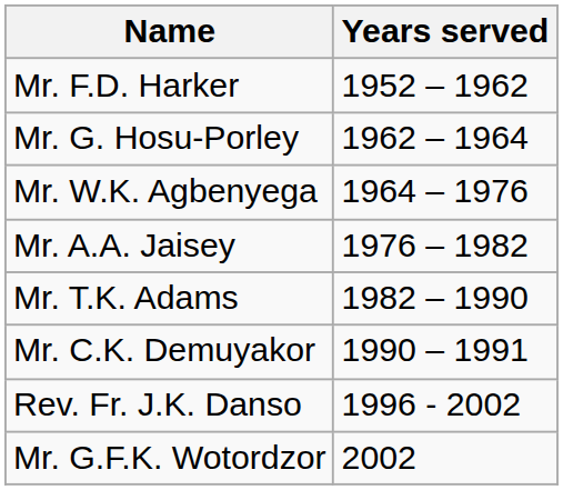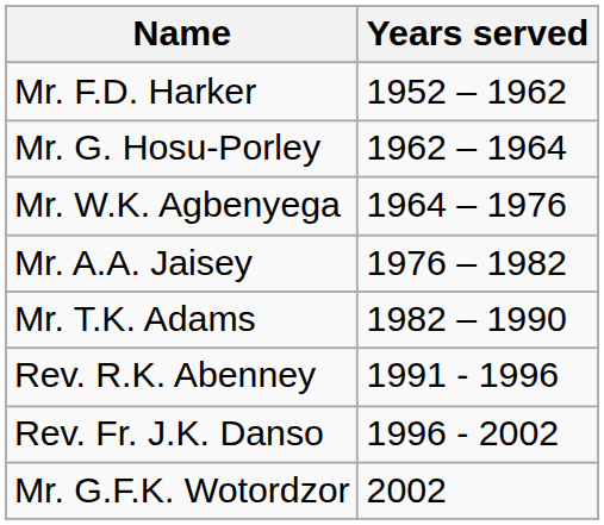- row: Mr. C.K. Demuyakor | 1990 – 1991
+ row: Rev. R.K. Abenney | 1991 - 1996
